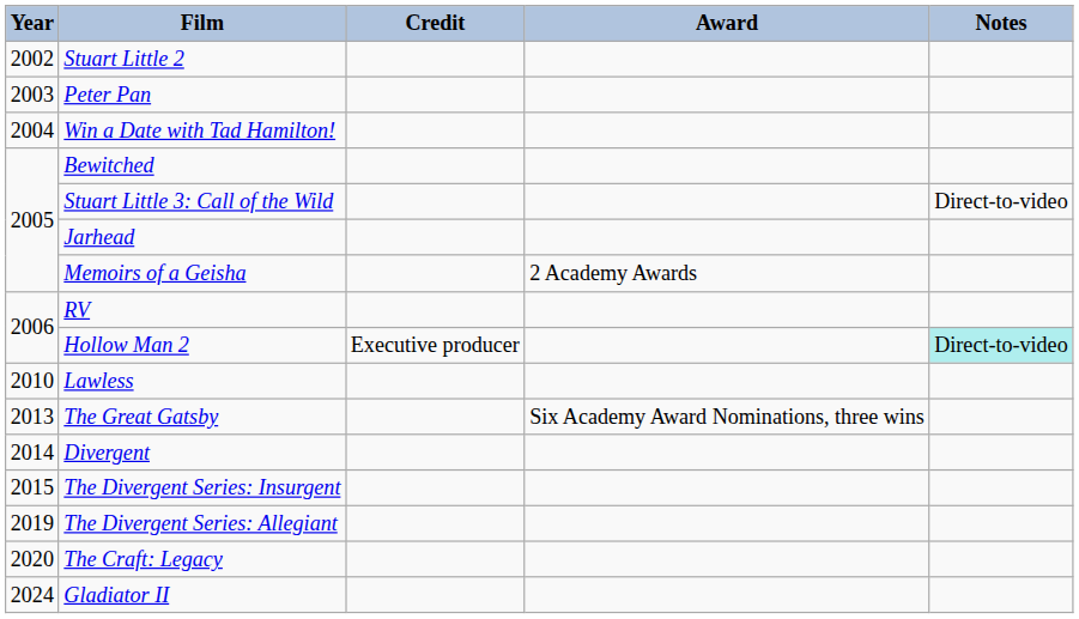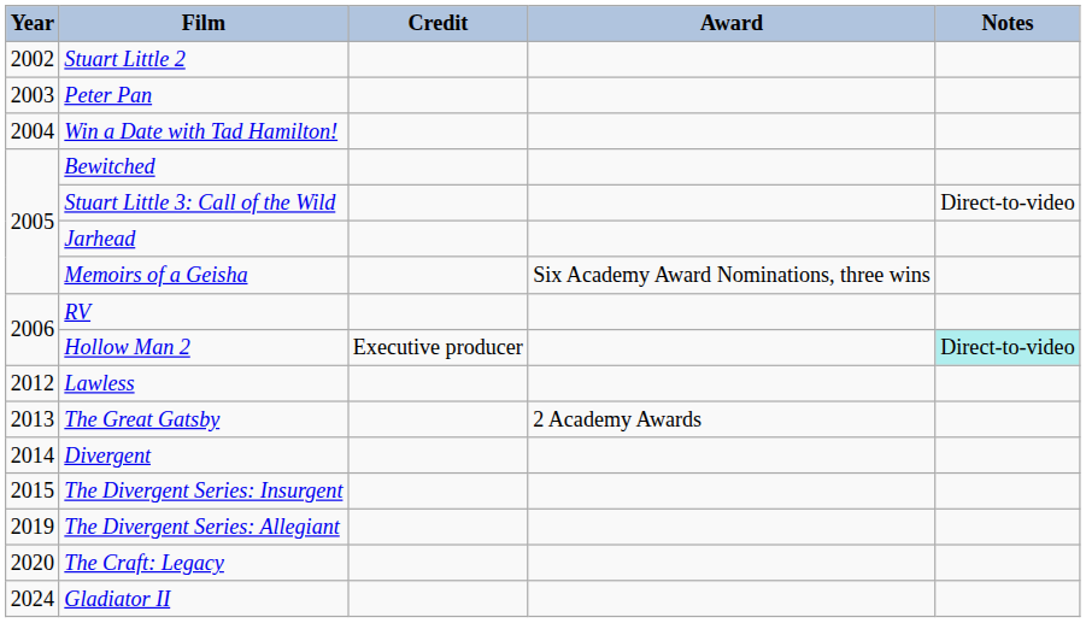Memoirs of a Geisha | Award: 2 Academy Awards -> Six Academy Award Nominations, three wins
Lawless | Year: 2010 -> 2012
The Great Gatsby | Award: Six Academy Award Nominations, three wins -> 2 Academy Awards
